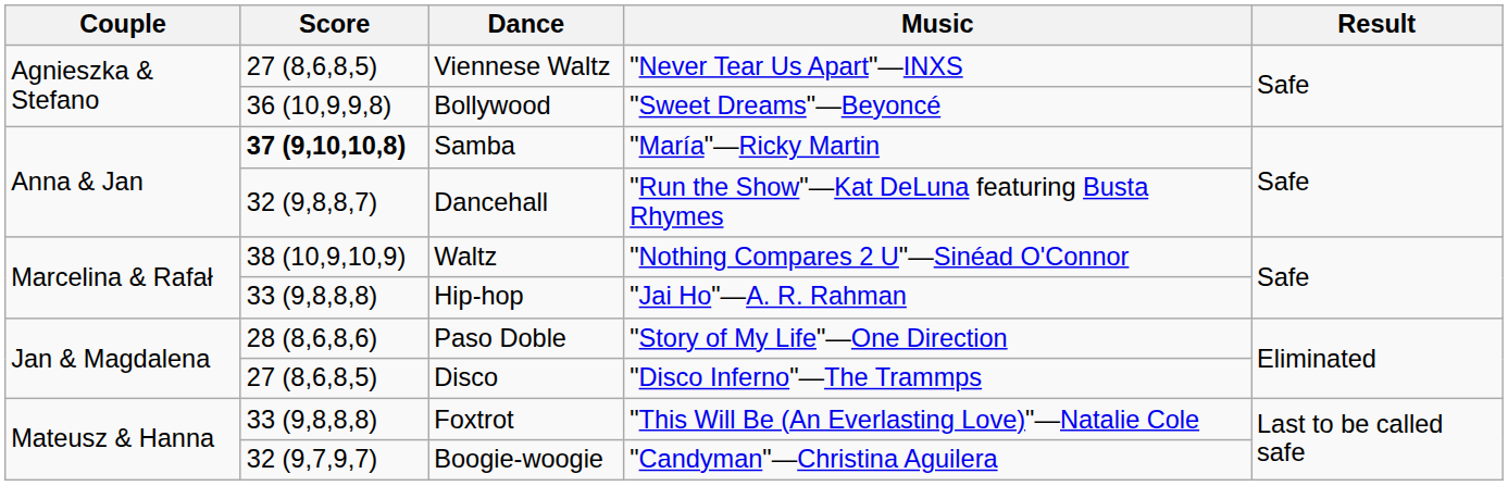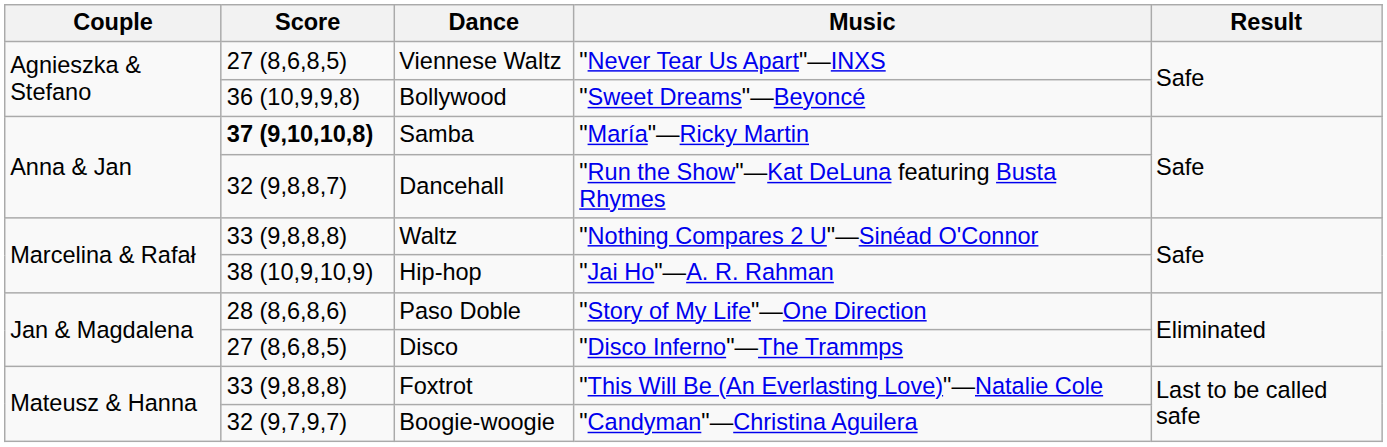Waltz | Score: 38 (10,9,10,9) -> 33 (9,8,8,8)
Hip-hop | Score: 33 (9,8,8,8) -> 38 (10,9,10,9)
